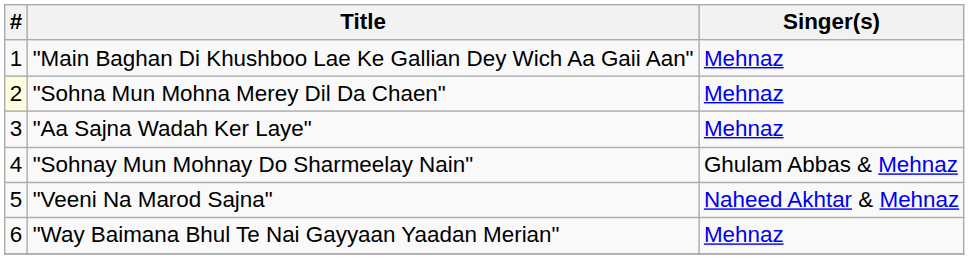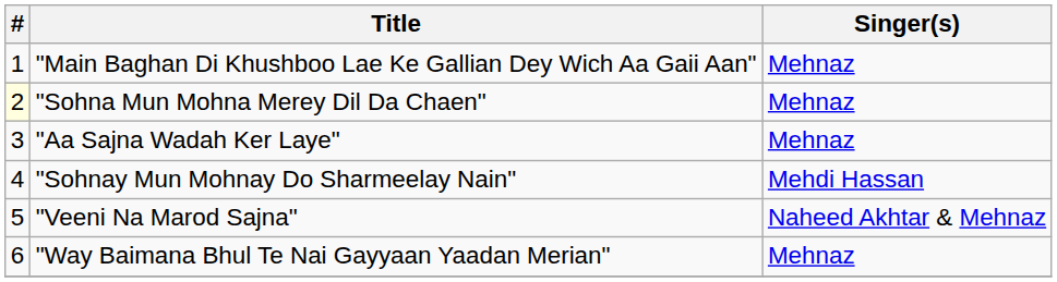"Sohnay Mun Mohnay Do Sharmeelay Nain" | Singer(s): Ghulam Abbas & Mehnaz -> Mehdi Hassan
